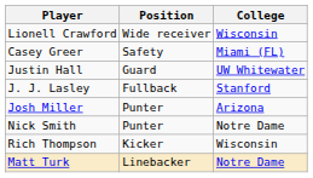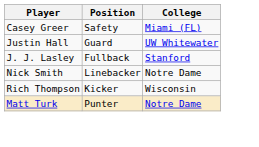- row: Lionell Crawford | Wide receiver | Wisconsin
- row: Josh Miller | Punter | Arizona
Nick Smith | Position: Punter -> Linebacker
Matt Turk | Position: Linebacker -> Punter
